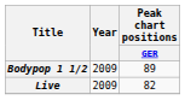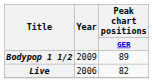Live | Year: 2009 -> 2006
